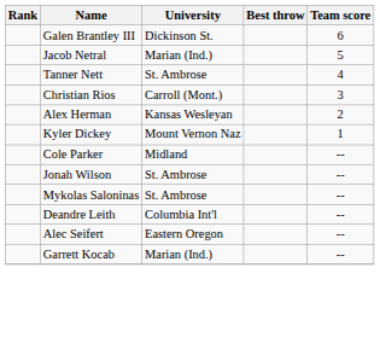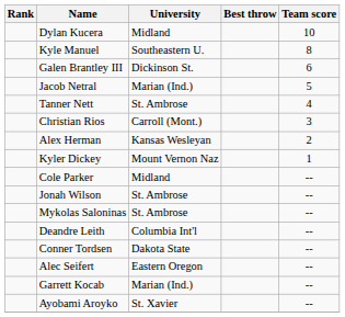+ row: Dylan Kucera | Midland | 10
+ row: Kyle Manuel | Southeastern U. | 8
+ row: Conner Tordsen | Dakota State | --
+ row: Ayobami Aroyko | St. Xavier | --
